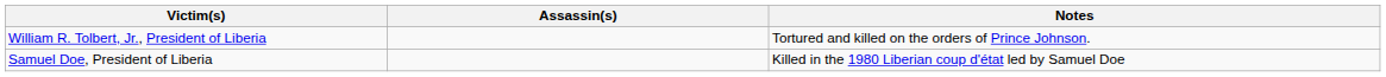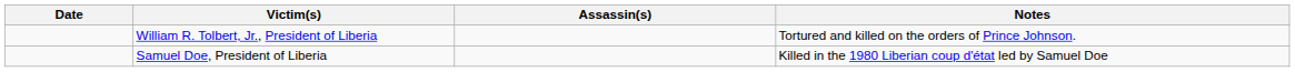+ column: Date
